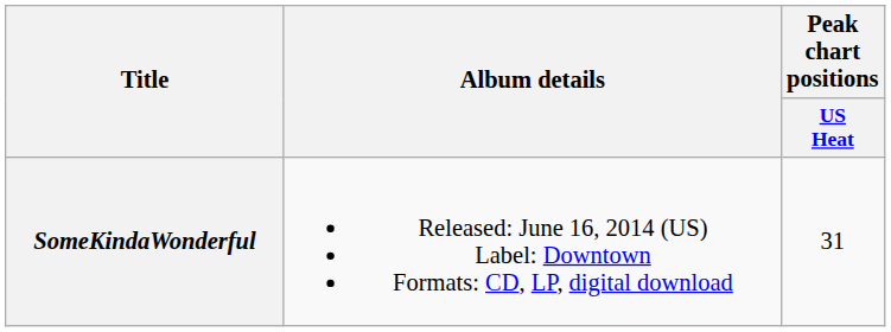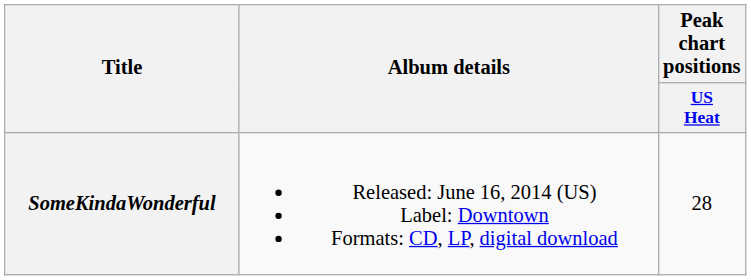SomeKindaWonderful | Peak chart positions / US Heat: 31 -> 28
